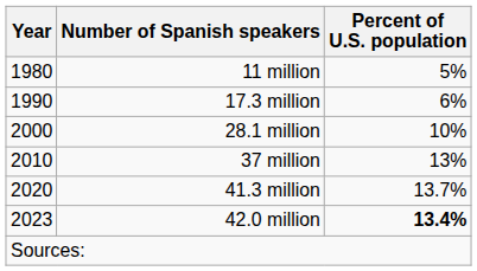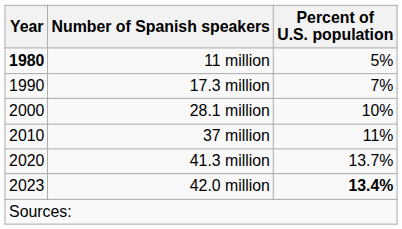11 million | Year: normal -> bold
17.3 million | Percent of U.S. population: 6% -> 7%
37 million | Percent of U.S. population: 13% -> 11%
